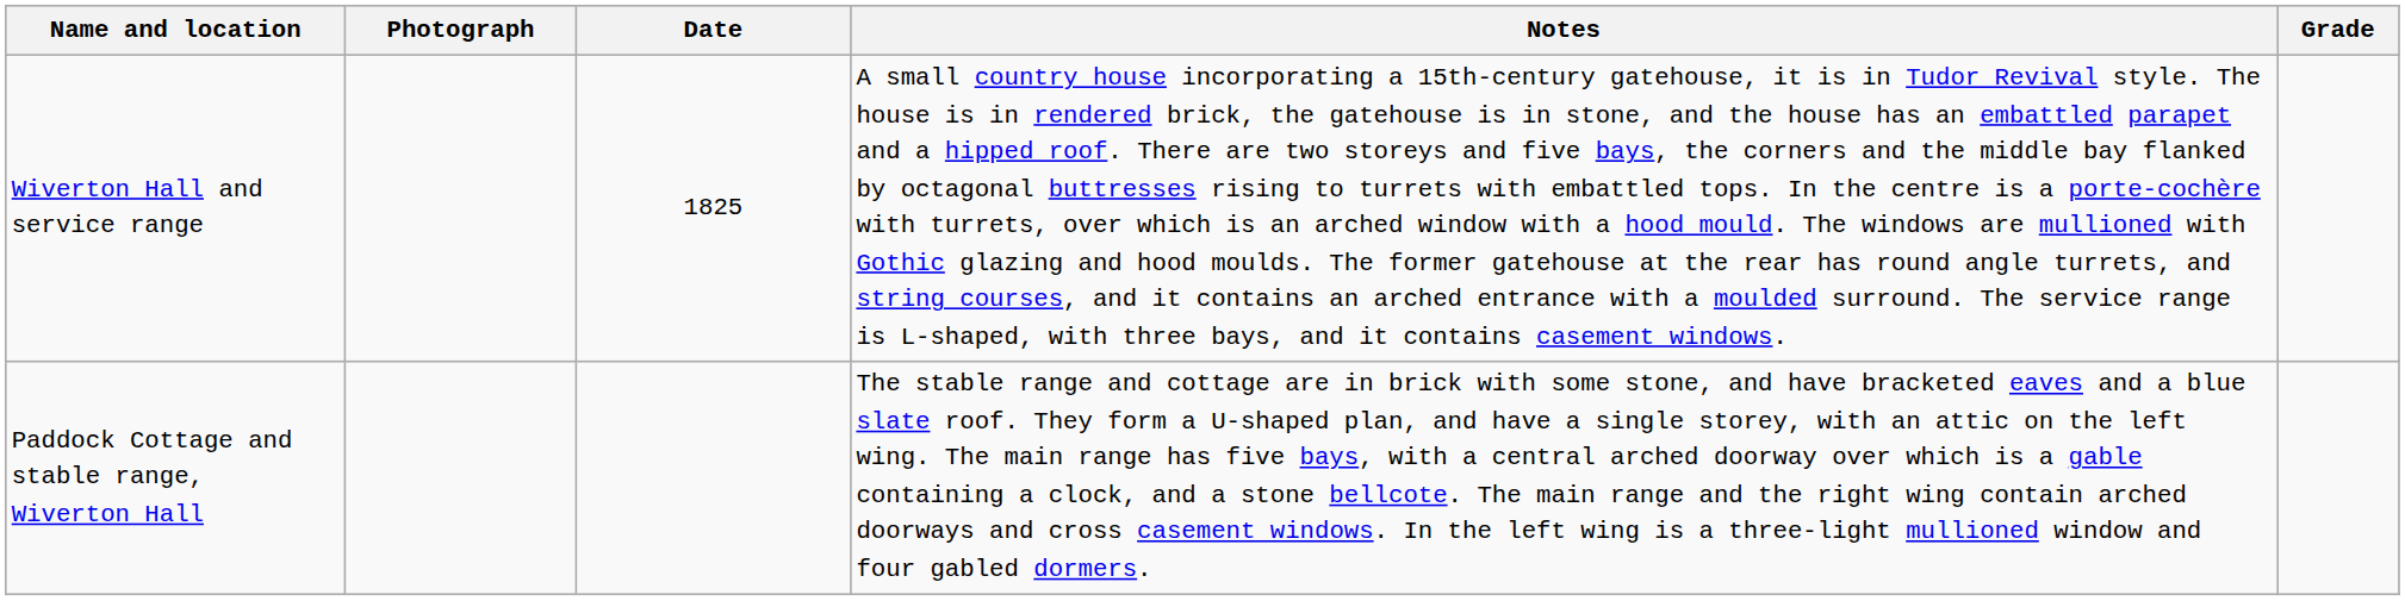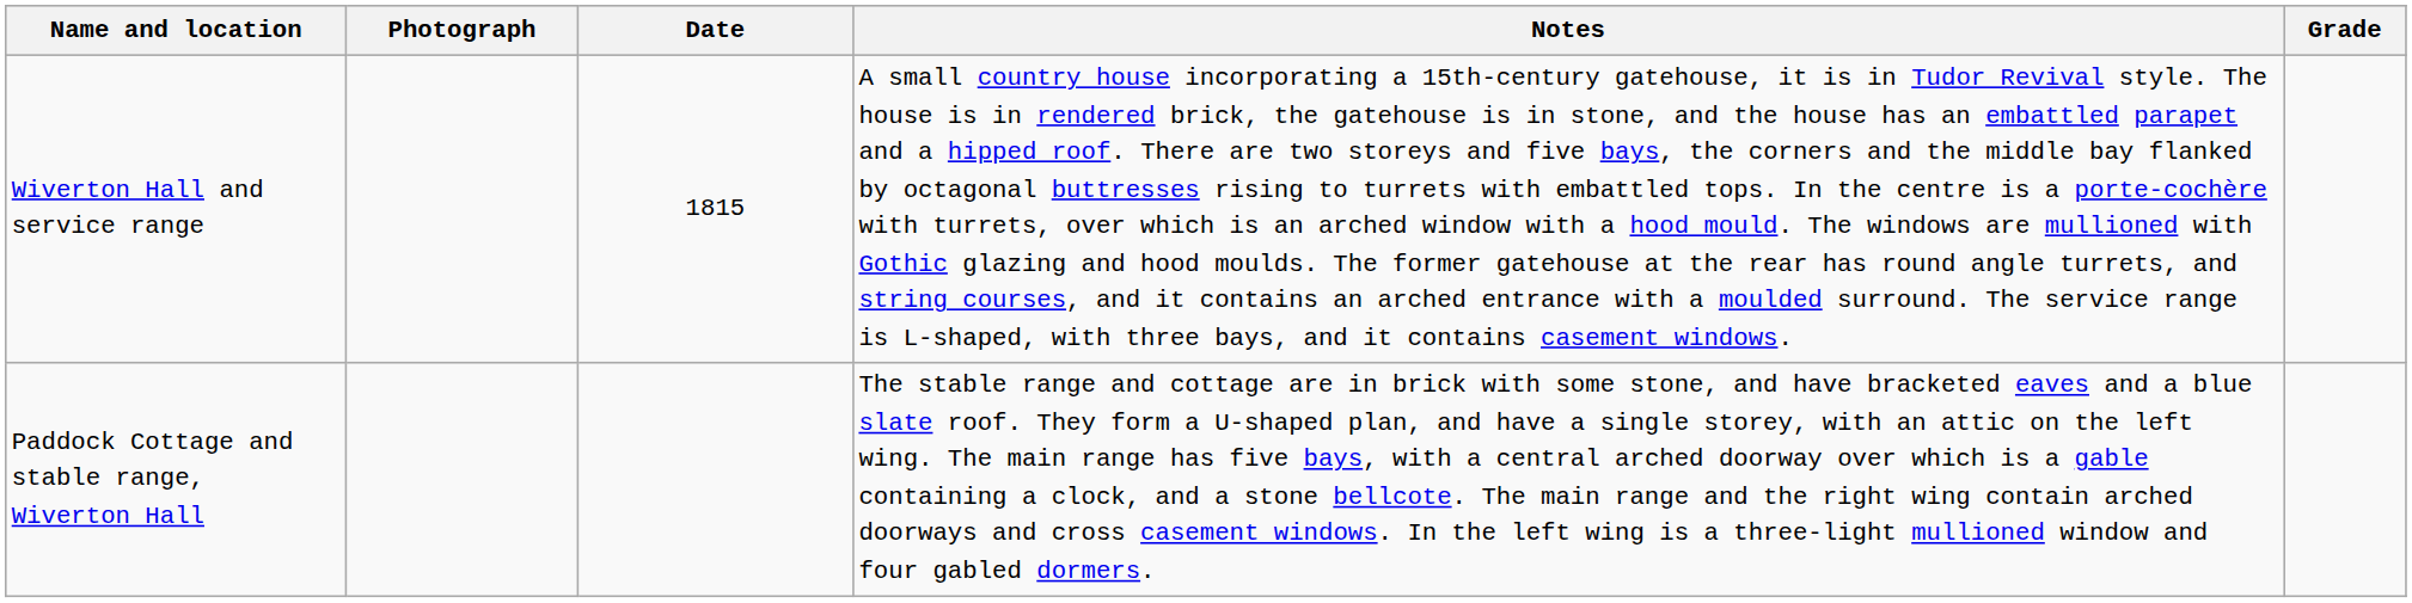Wiverton Hall and service range | Date: 1825 -> 1815
